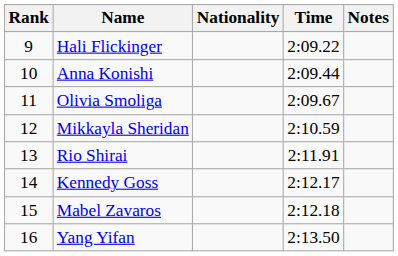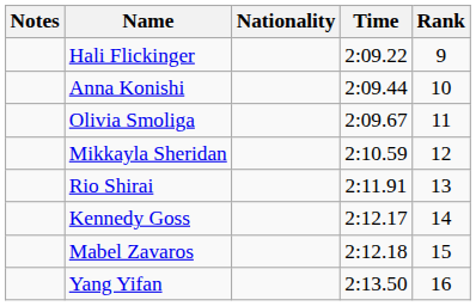columns swapped: Rank <-> Notes
